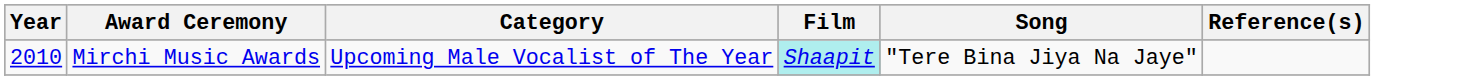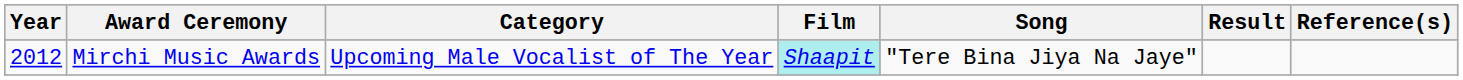+ column: Result
Mirchi Music Awards | Year: 2010 -> 2012
